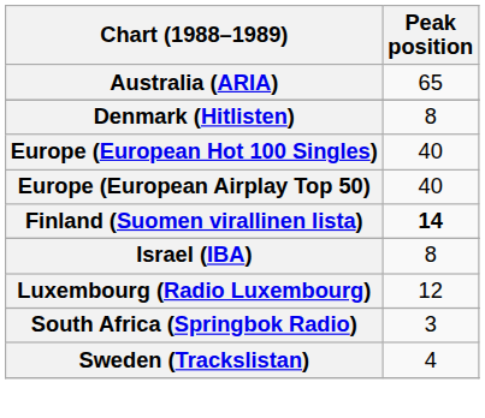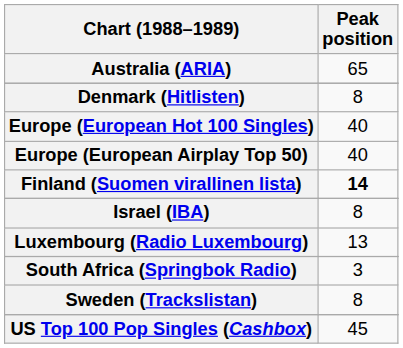Luxembourg (Radio Luxembourg) | Peak position: 12 -> 13
Sweden (Trackslistan) | Peak position: 4 -> 8
+ row: US Top 100 Pop Singles (Cashbox) | 45
